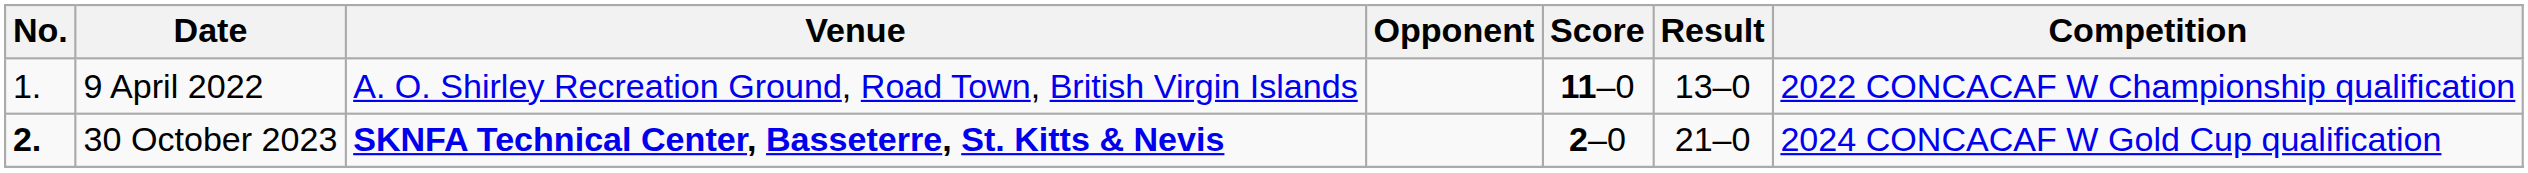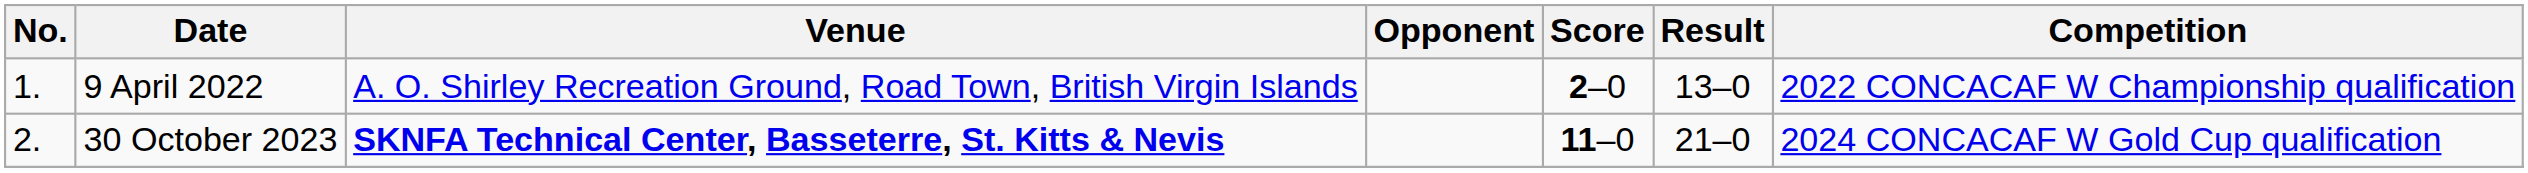9 April 2022 | Score: 11–0 -> 2–0
30 October 2023 | No.: bold -> normal
30 October 2023 | Score: 2–0 -> 11–0
